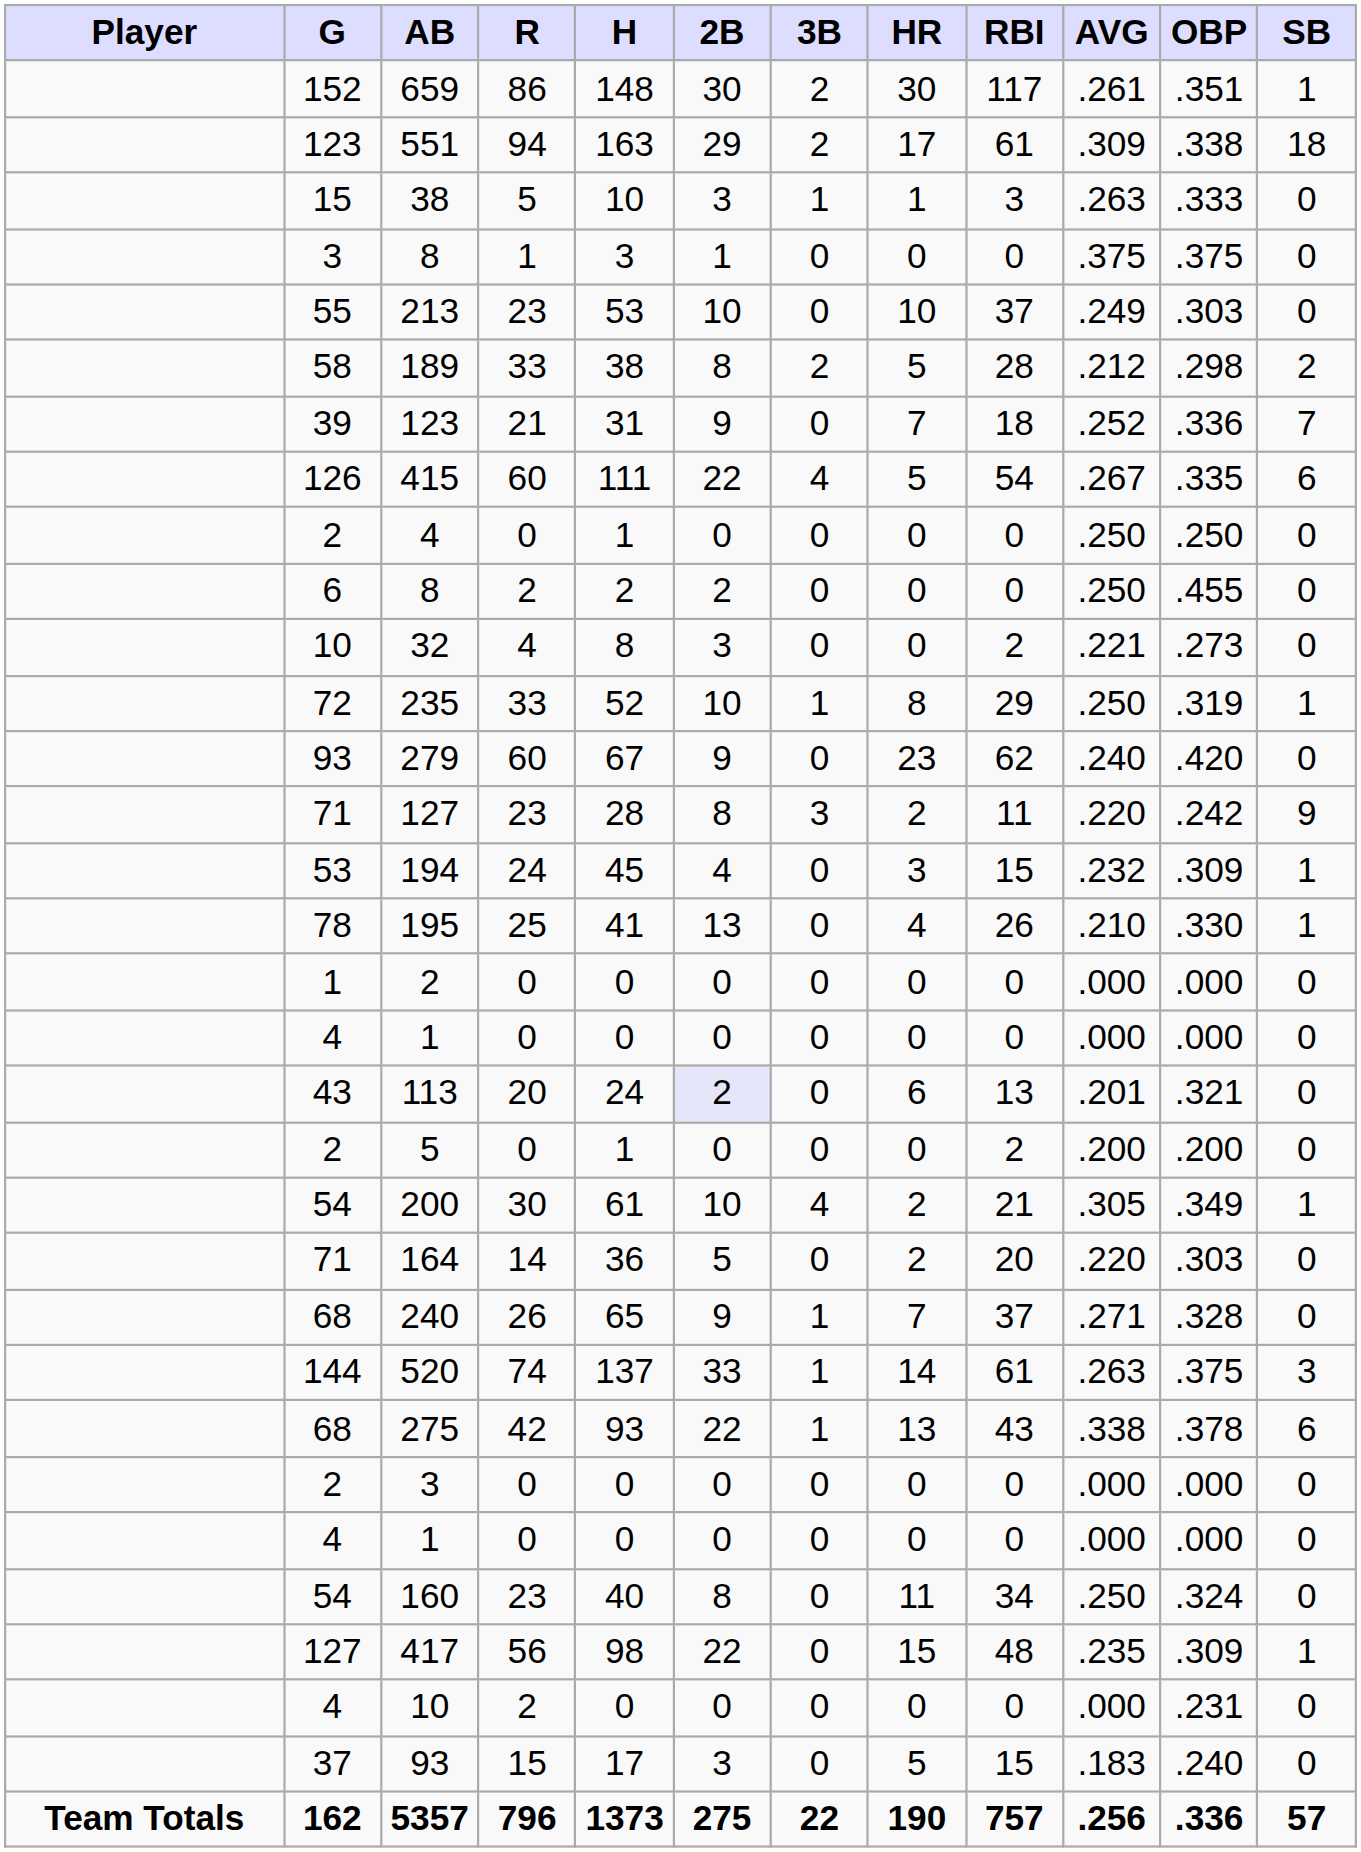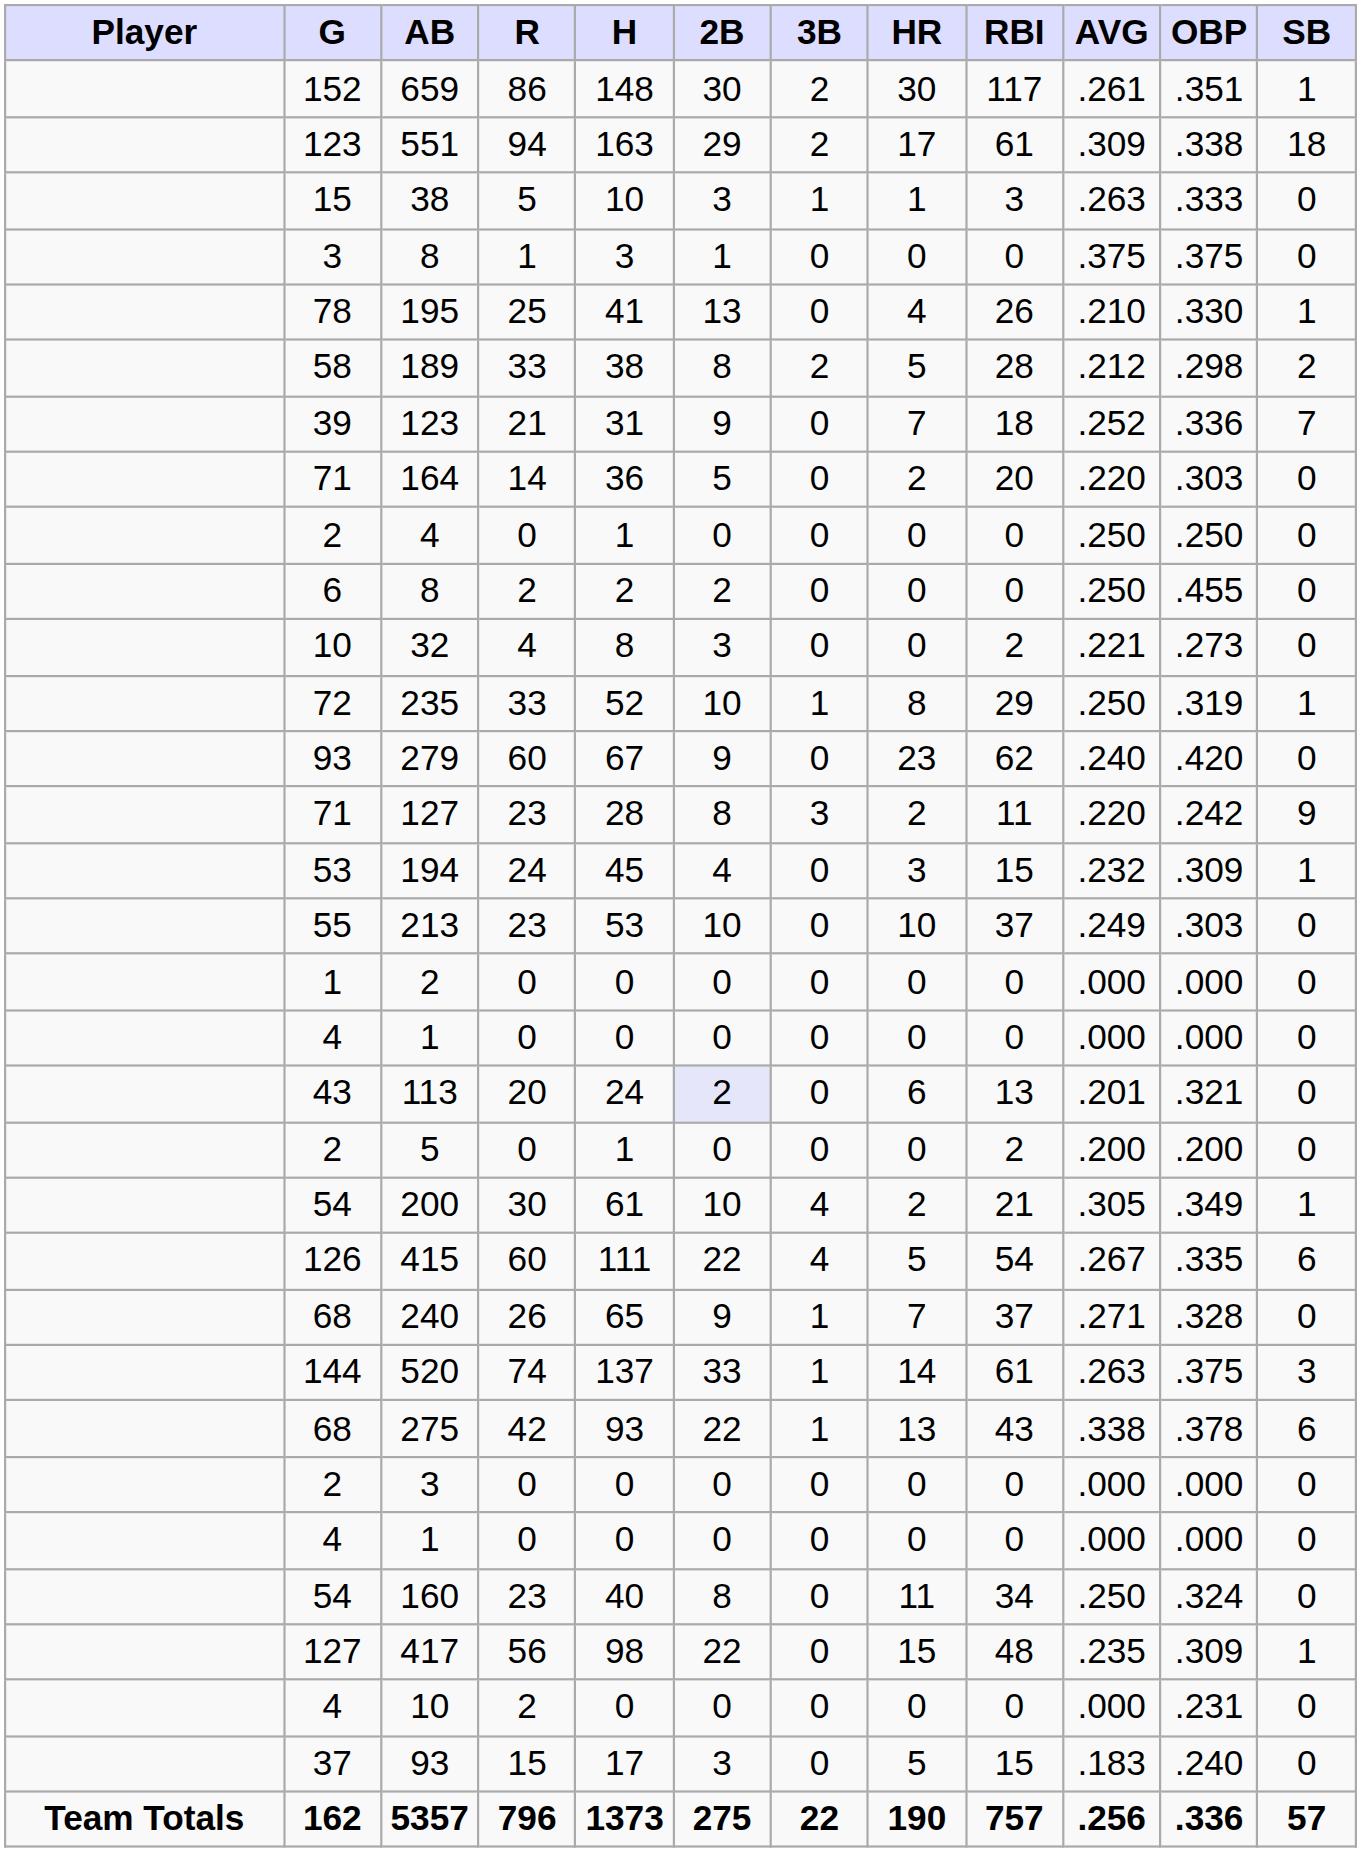rows swapped: 195 <-> 213
rows swapped: 415 <-> 164
